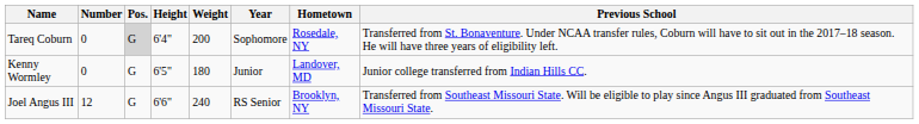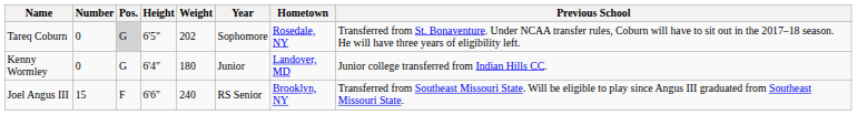Tareq Coburn | Height: 6'4" -> 6'5"
Tareq Coburn | Weight: 200 -> 202
Kenny Wormley | Height: 6'5" -> 6'4"
Joel Angus III | Number: 12 -> 15
Joel Angus III | Pos.: G -> F
